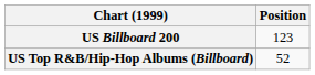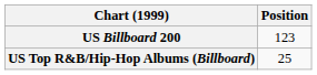US Top R&B/Hip-Hop Albums (Billboard) | Position: 52 -> 25
